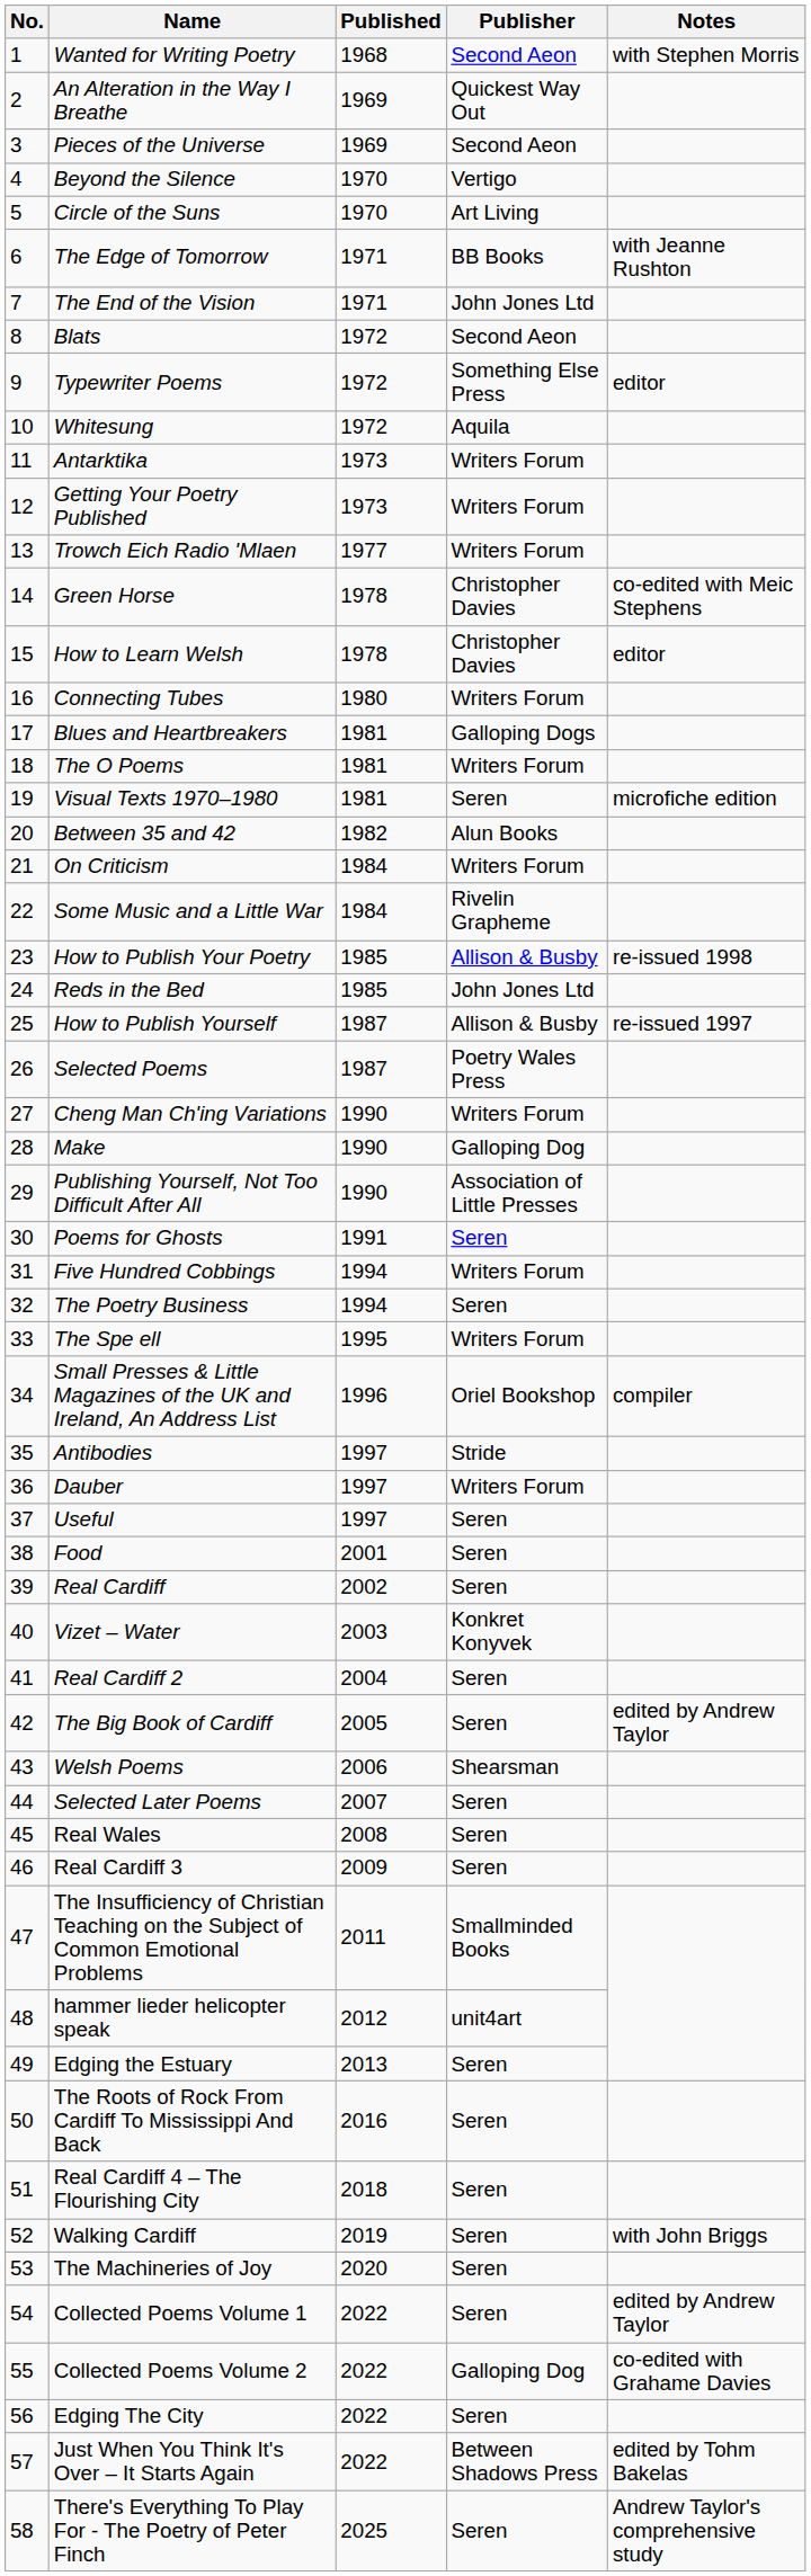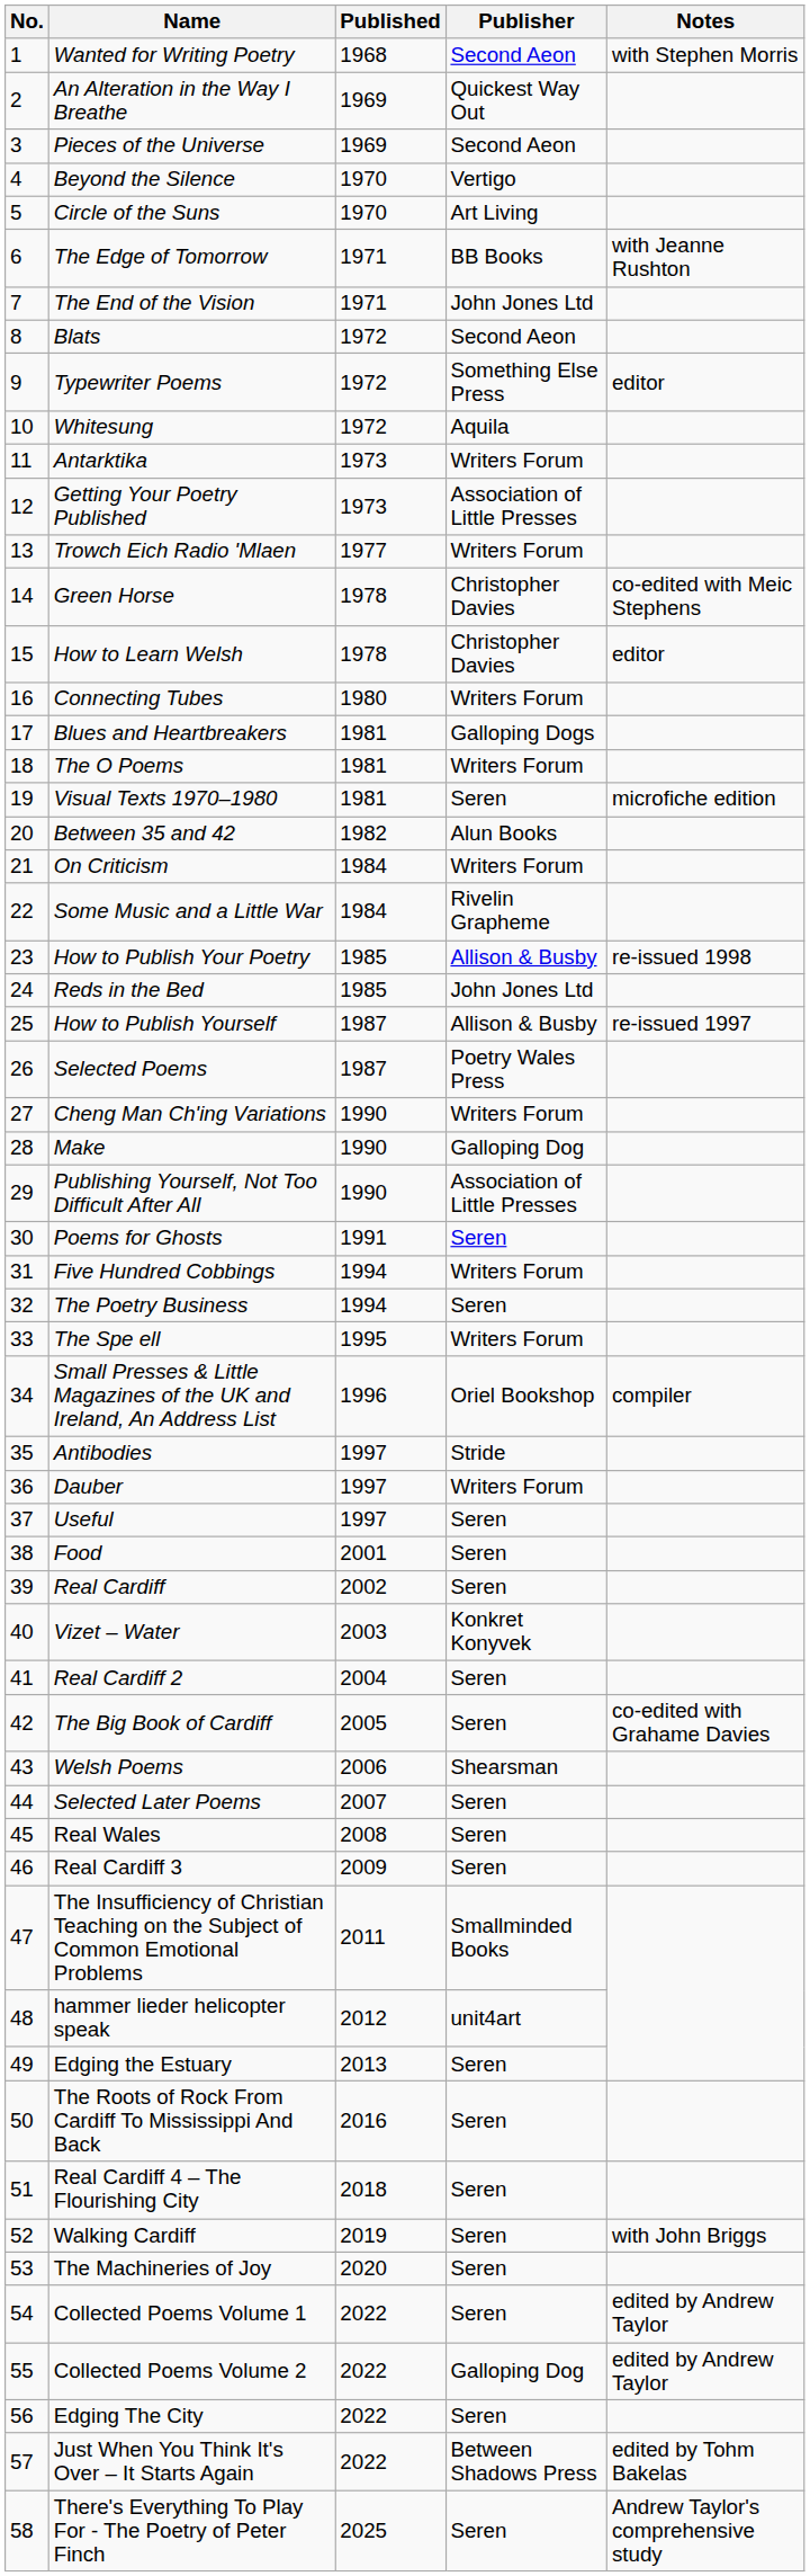Getting Your Poetry Published | Publisher: Writers Forum -> Association of Little Presses
The Big Book of Cardiff | Notes: edited by Andrew Taylor -> co-edited with Grahame Davies
Collected Poems Volume 2 | Notes: co-edited with Grahame Davies -> edited by Andrew Taylor
